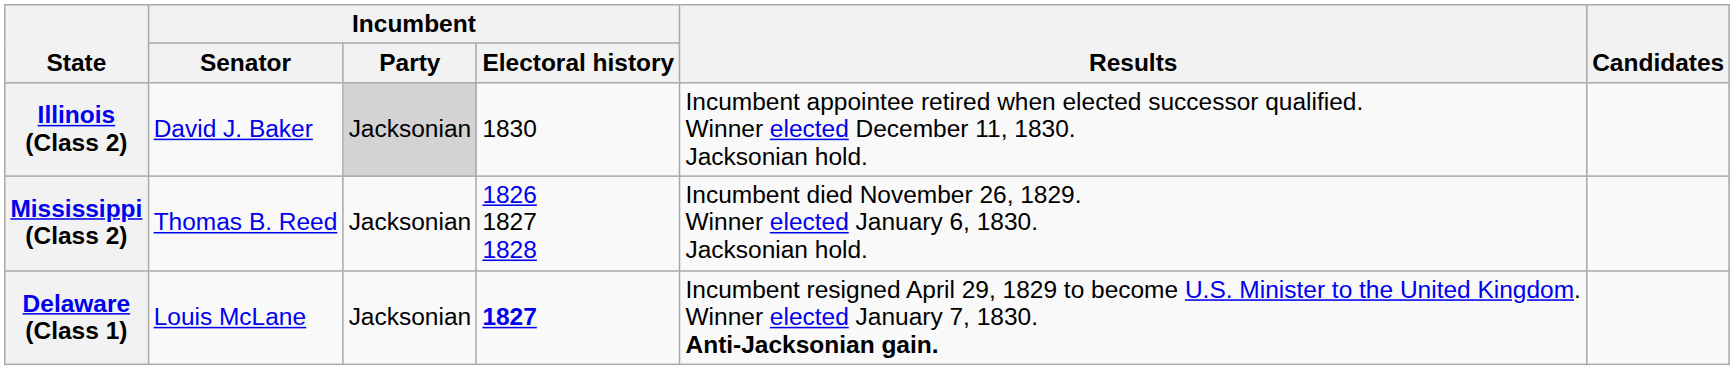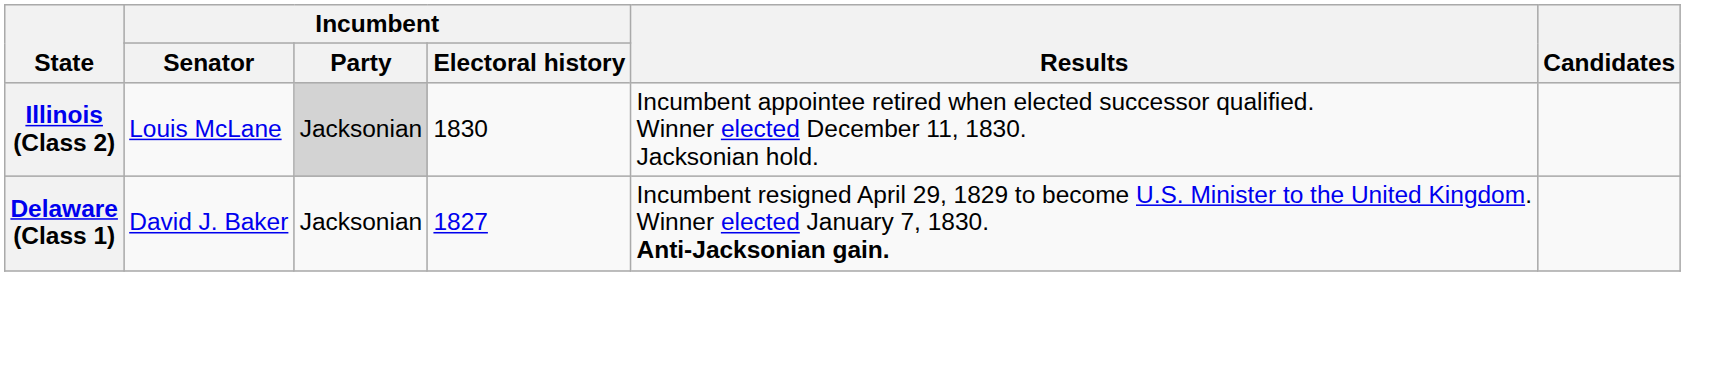Illinois (Class 2) | Incumbent / Senator: David J. Baker -> Louis McLane
- row: Mississippi (Class 2) | Thomas B. Reed | Jacksonian | 1826 1827 1828 | Incumbent died November 26, 1829. Winner elected January 6, 1830. Jacksonian hold.
Delaware (Class 1) | Incumbent / Senator: Louis McLane -> David J. Baker
Delaware (Class 1) | Incumbent / Electoral history: bold -> normal
